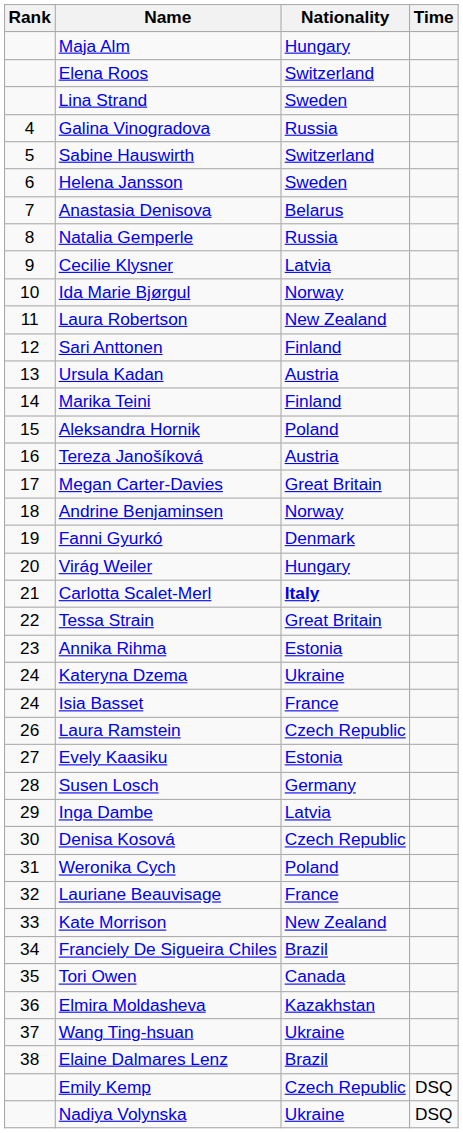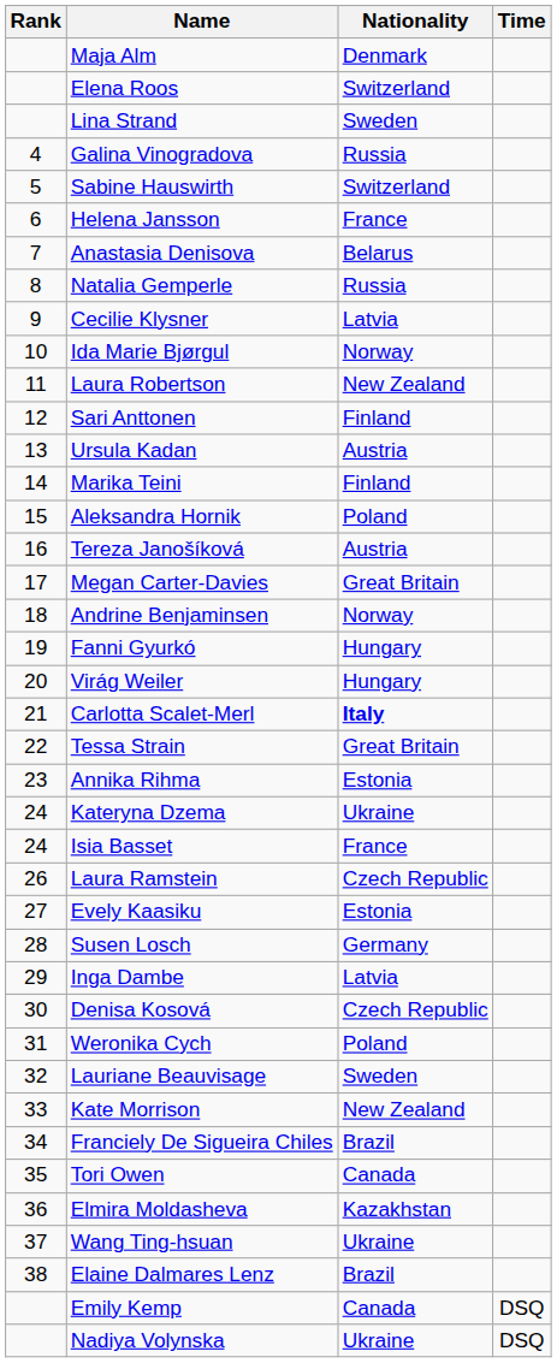Maja Alm | Nationality: Hungary -> Denmark
Helena Jansson | Nationality: Sweden -> France
Fanni Gyurkó | Nationality: Denmark -> Hungary
Lauriane Beauvisage | Nationality: France -> Sweden
Emily Kemp | Nationality: Czech Republic -> Canada
